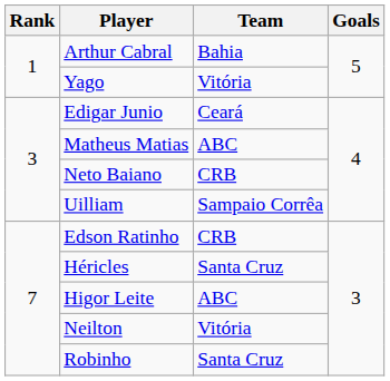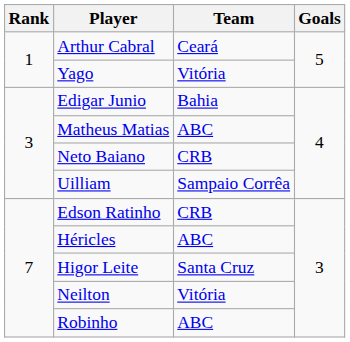Arthur Cabral | Team: Bahia -> Ceará
Edigar Junio | Team: Ceará -> Bahia
Héricles | Team: Santa Cruz -> ABC
Higor Leite | Team: ABC -> Santa Cruz
Robinho | Team: Santa Cruz -> ABC
